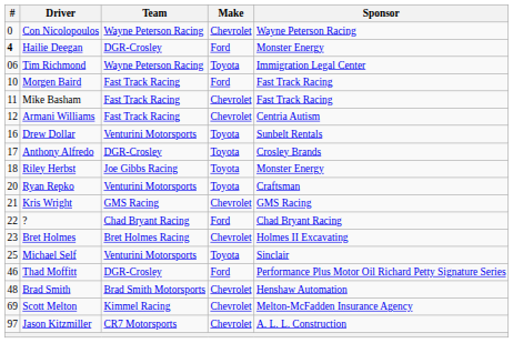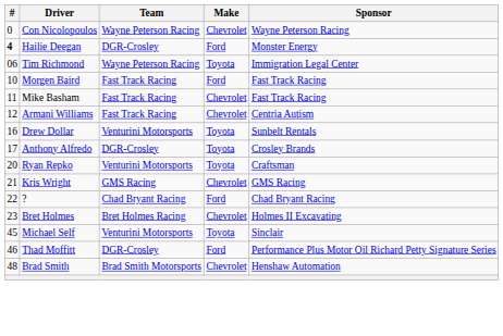- row: 18 | Riley Herbst | Joe Gibbs Racing | Toyota | Monster Energy
Michael Self | #: 25 -> 45
- row: 69 | Scott Melton | Kimmel Racing | Chevrolet | Melton-McFadden Insurance Agency
- row: 97 | Jason Kitzmiller | CR7 Motorsports | Chevrolet | A. L. L. Construction
